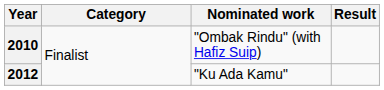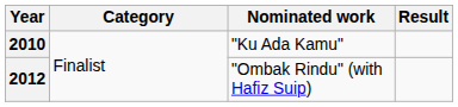2010 | Nominated work: "Ombak Rindu" (with Hafiz Suip) -> "Ku Ada Kamu"
2012 | Nominated work: "Ku Ada Kamu" -> "Ombak Rindu" (with Hafiz Suip)
